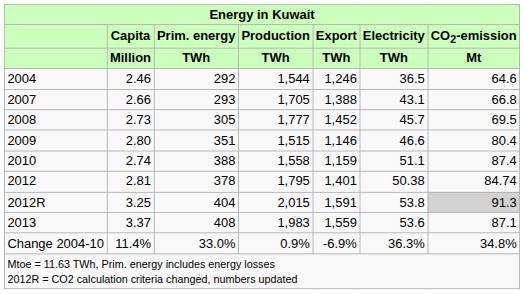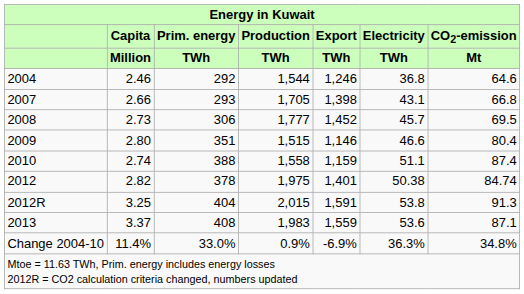2004 | Electricity / TWh: 36.5 -> 36.8
2007 | Export / TWh: 1,388 -> 1,398
2008 | Prim. energy / TWh: 305 -> 306
2012 | Capita / Million: 2.81 -> 2.82
2012 | Production / TWh: 1,795 -> 1,975
2012R | CO2-emission / Mt: lightgrey background -> no background
